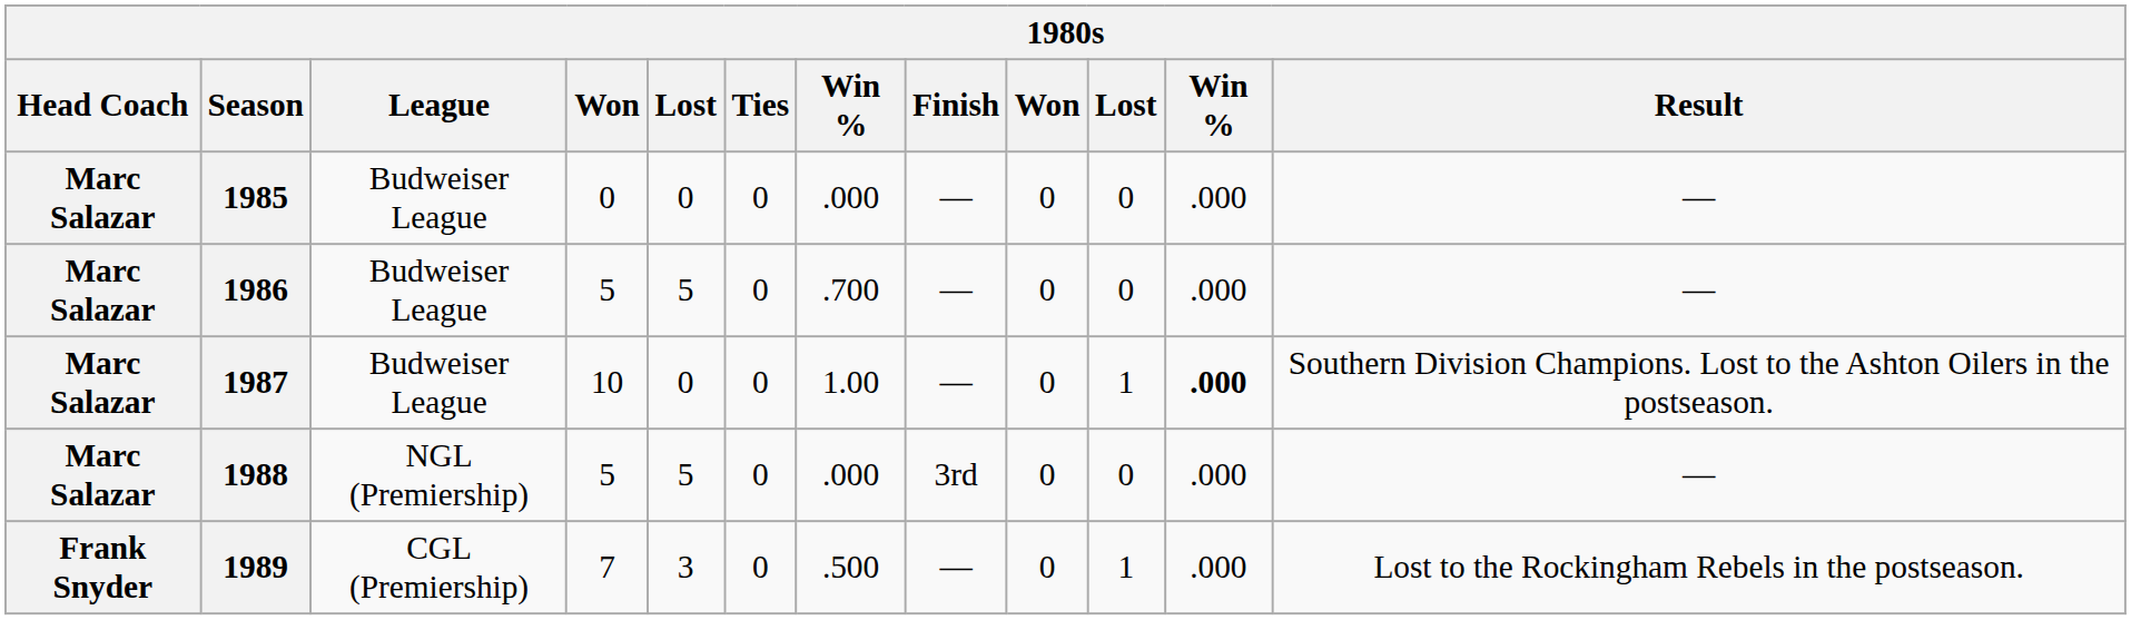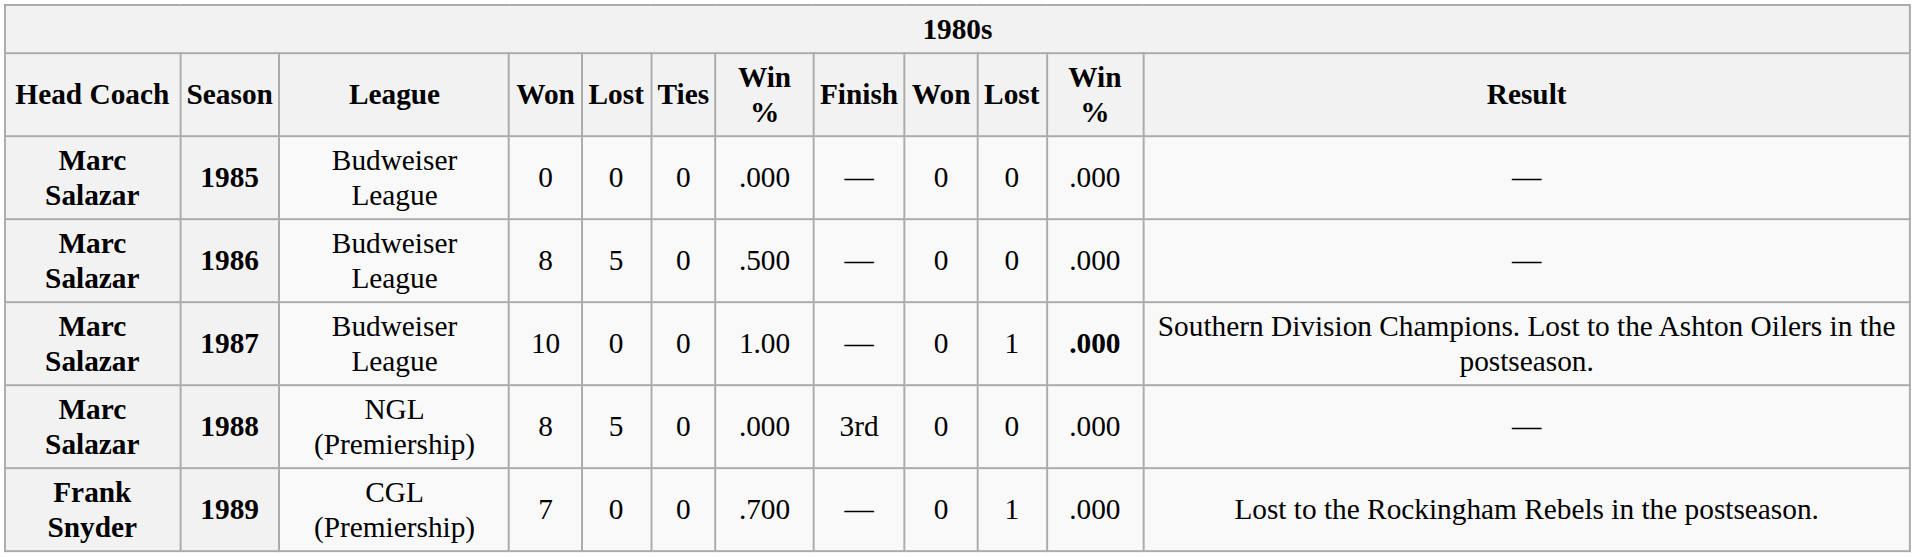1986 | column 4: 5 -> 8
1986 | column 7: .700 -> .500
1988 | column 4: 5 -> 8
1989 | column 5: 3 -> 0
1989 | column 7: .500 -> .700
